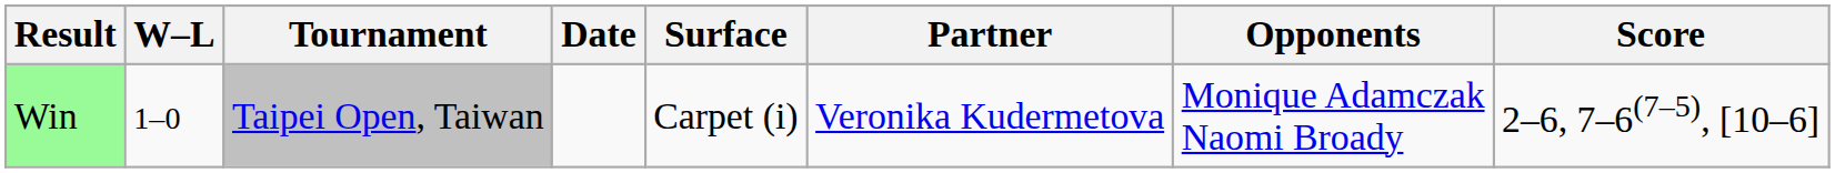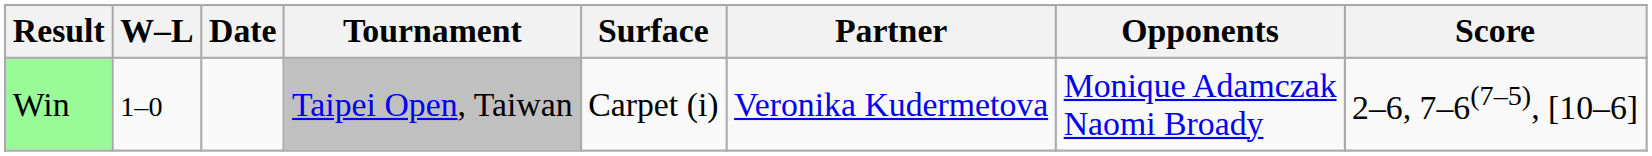columns swapped: Date <-> Tournament
